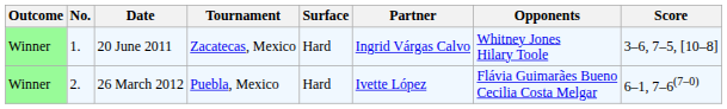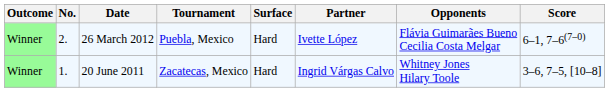rows swapped: 20 June 2011 <-> 26 March 2012
